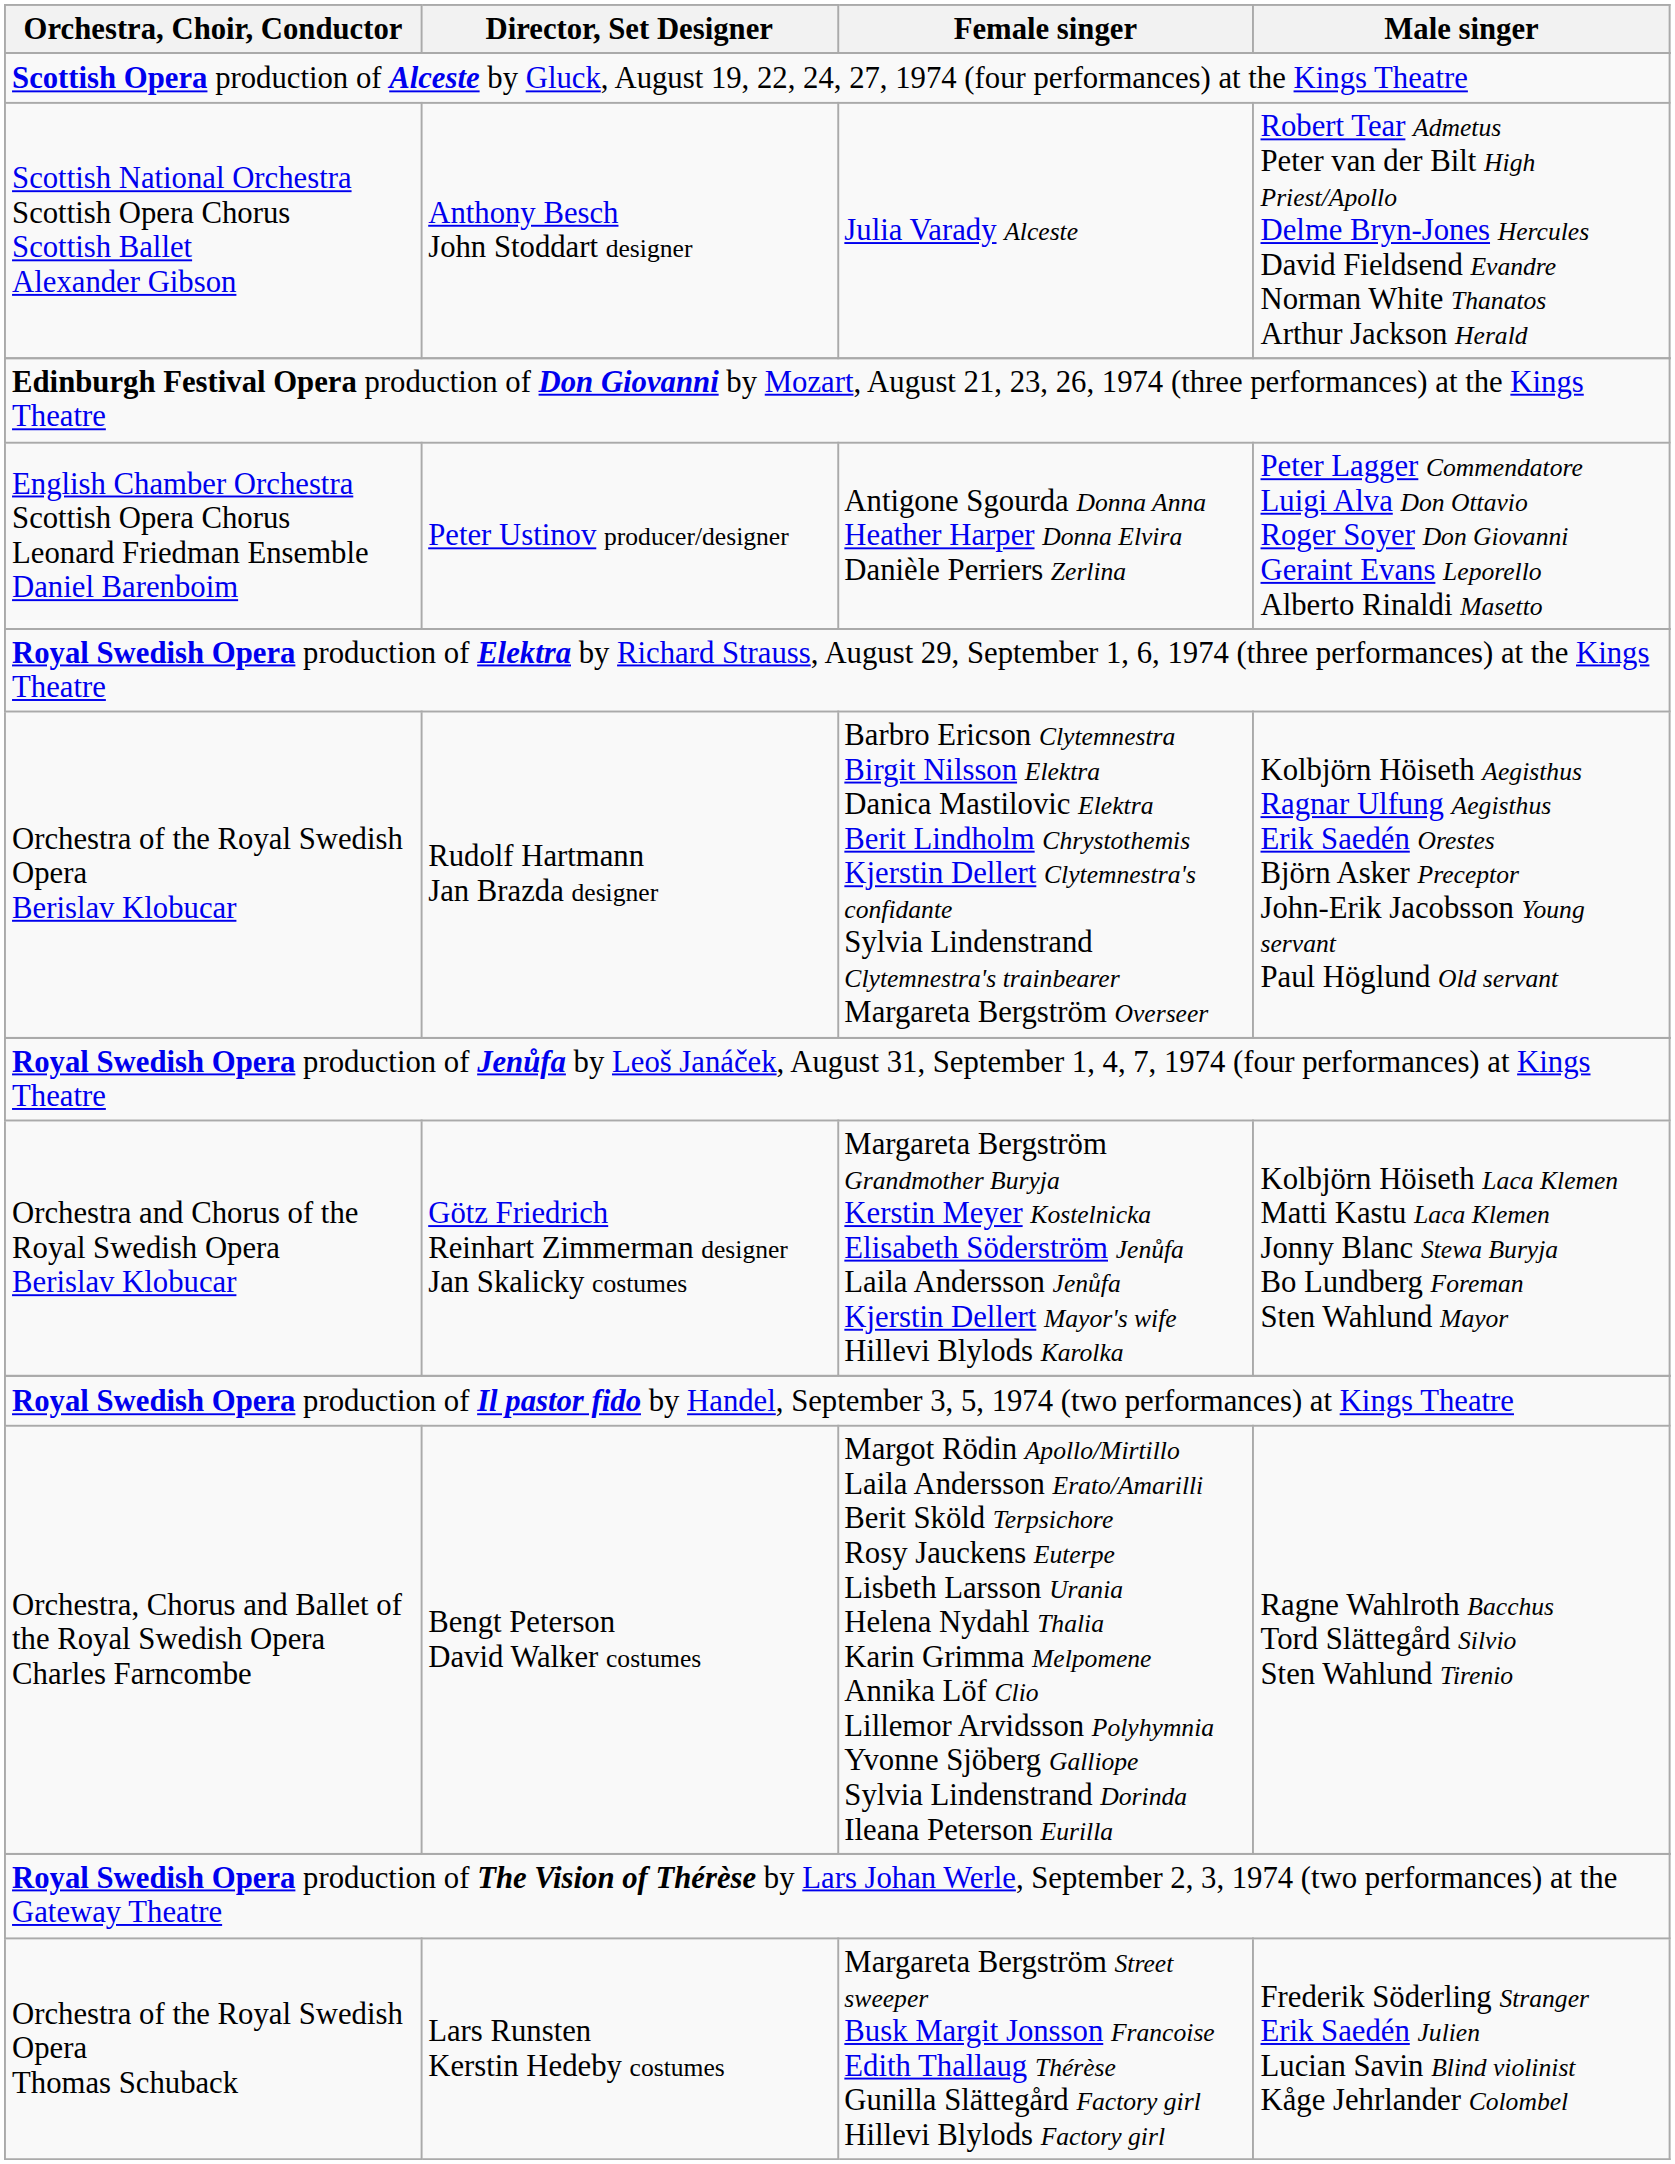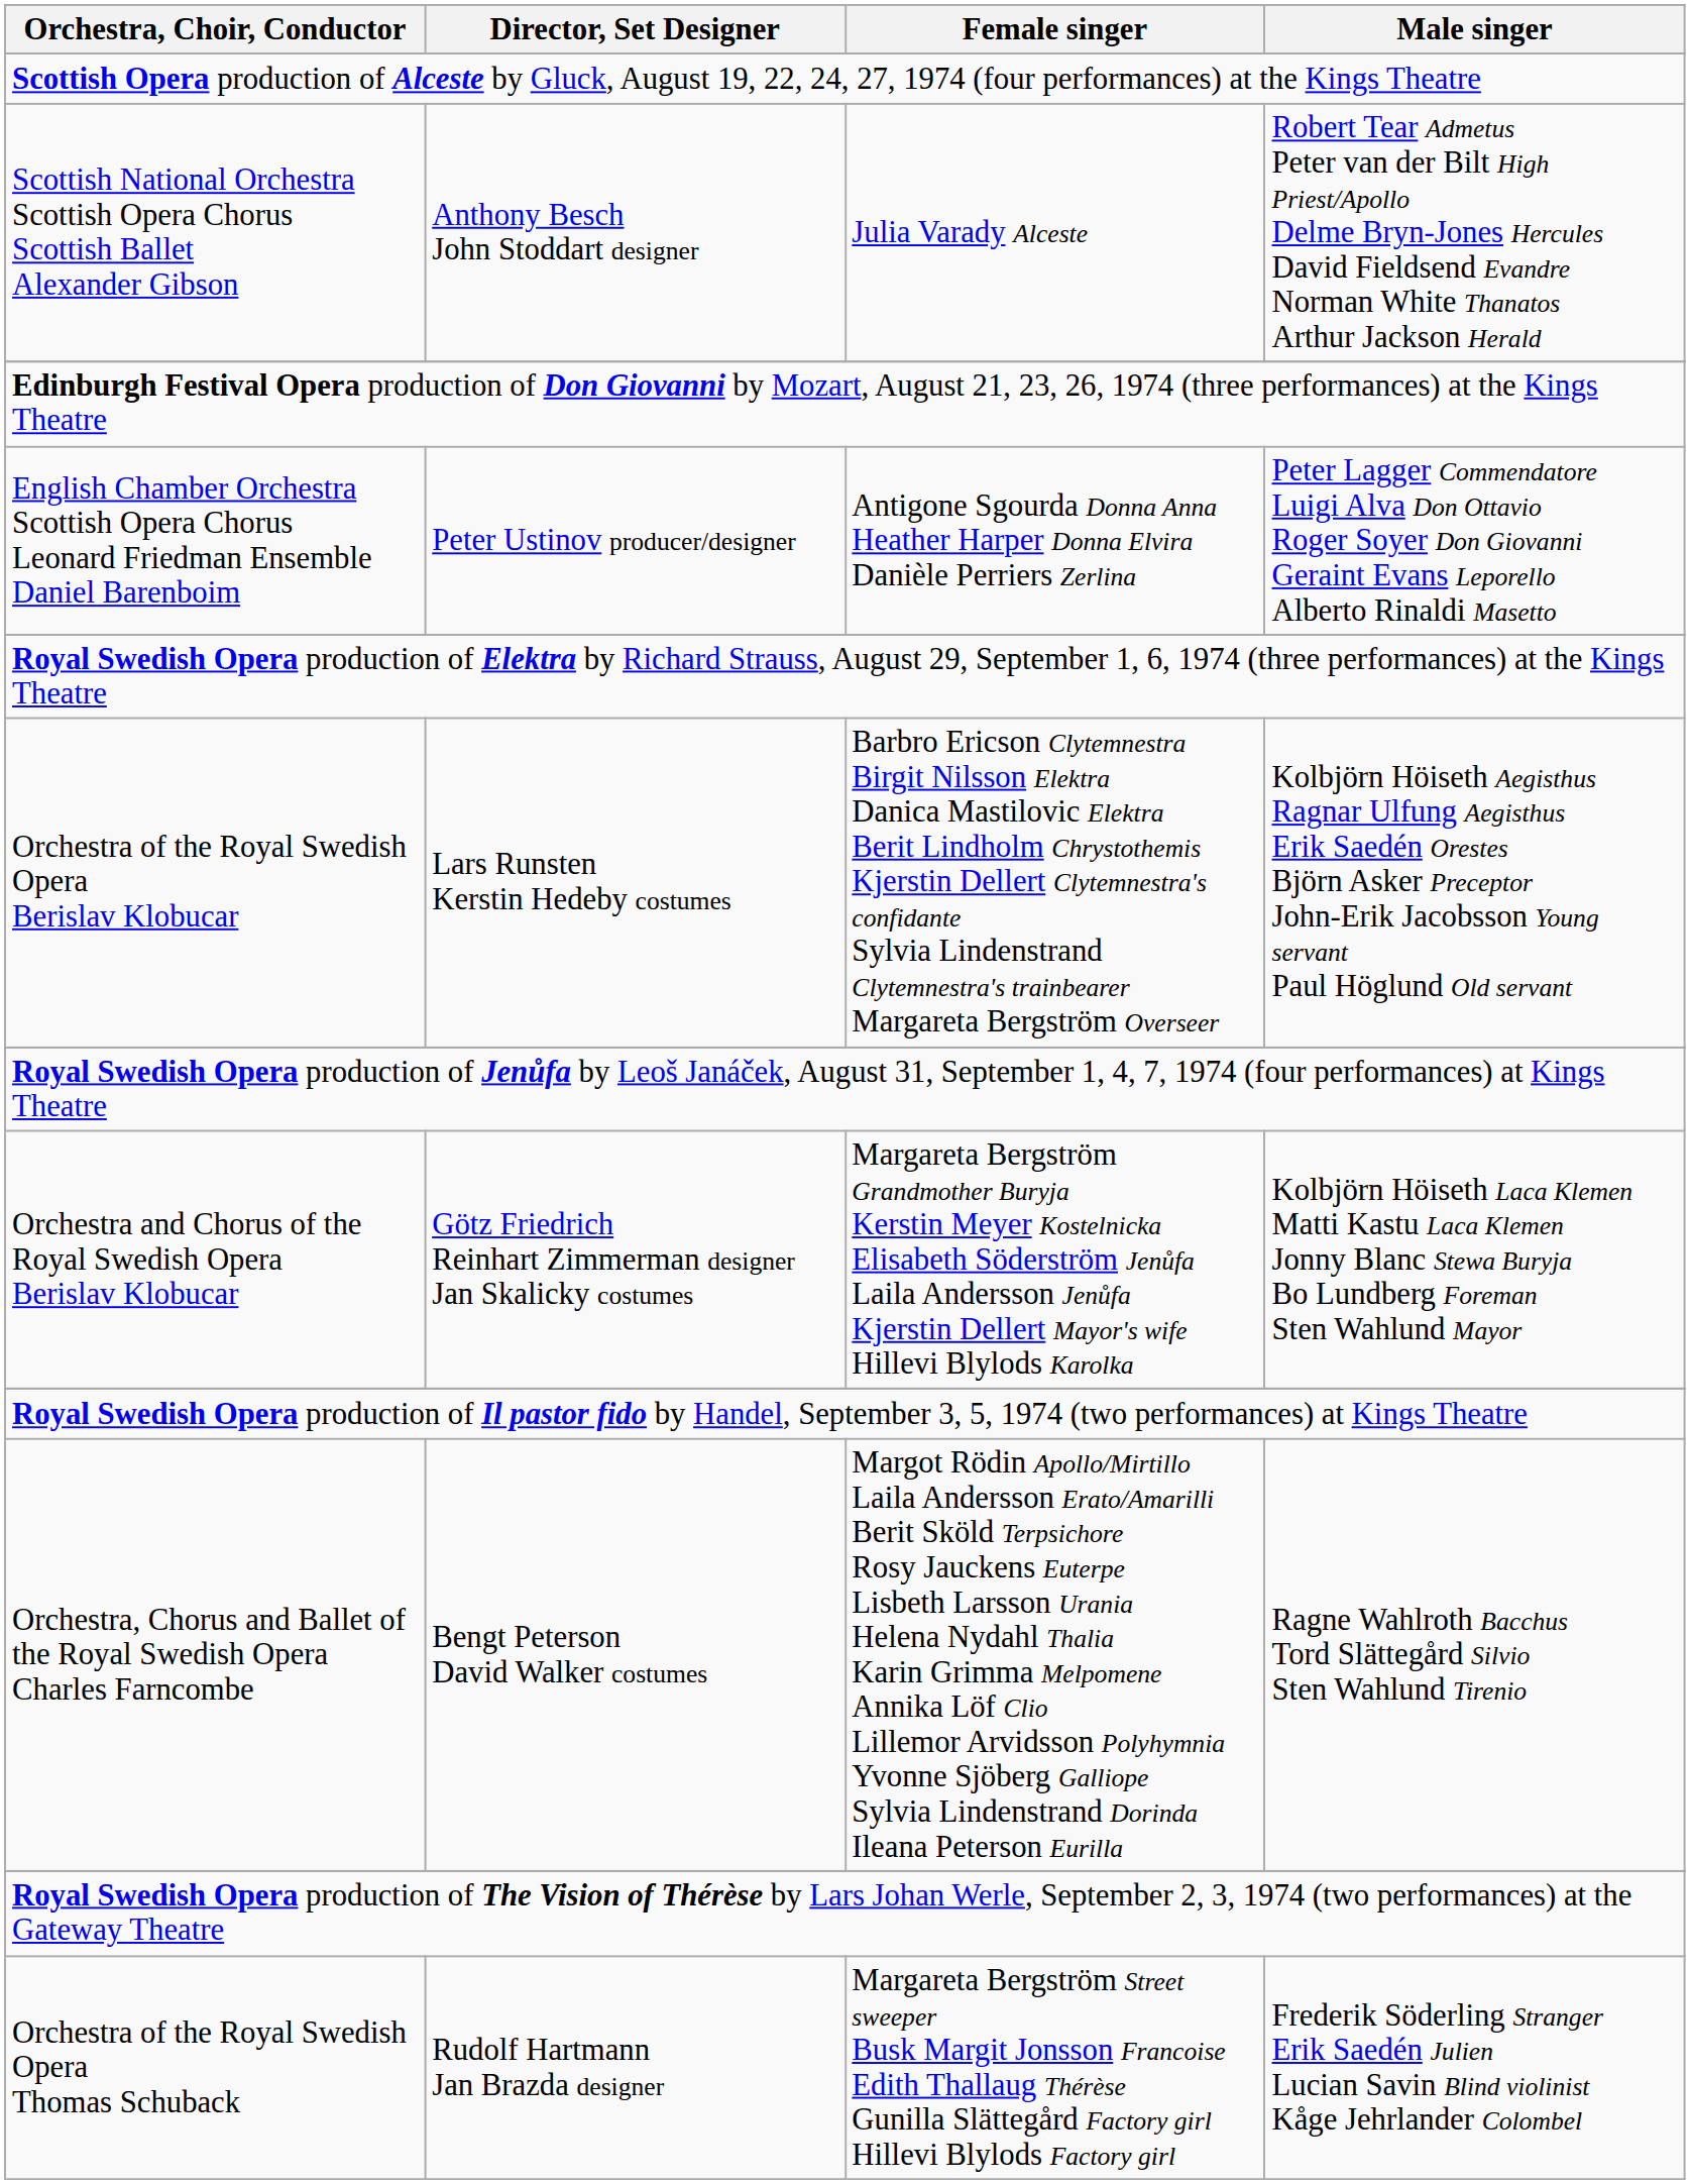Orchestra of the Royal Swedish Opera Berislav Klobucar | Director, Set Designer: Rudolf Hartmann Jan Brazda designer -> Lars Runsten Kerstin Hedeby costumes
Orchestra of the Royal Swedish Opera Thomas Schuback | Director, Set Designer: Lars Runsten Kerstin Hedeby costumes -> Rudolf Hartmann Jan Brazda designer
